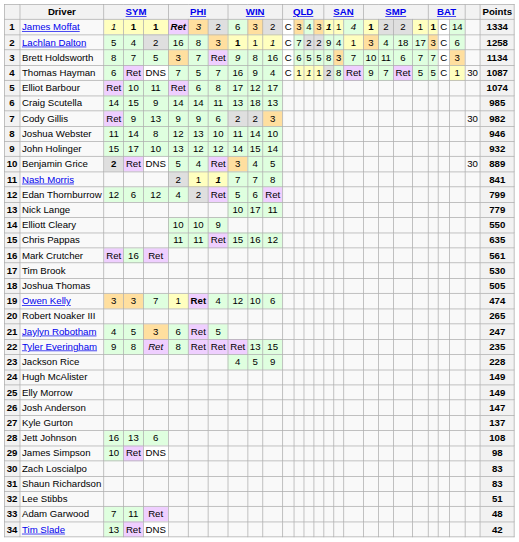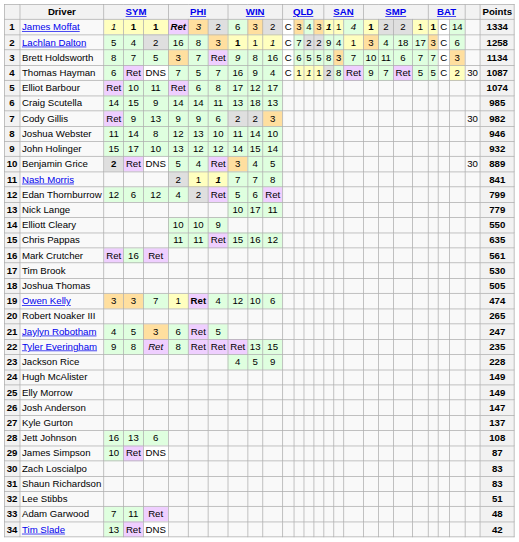Thomas Hayman | column 25: 1 -> 2
James Simpson | Points: 98 -> 87
